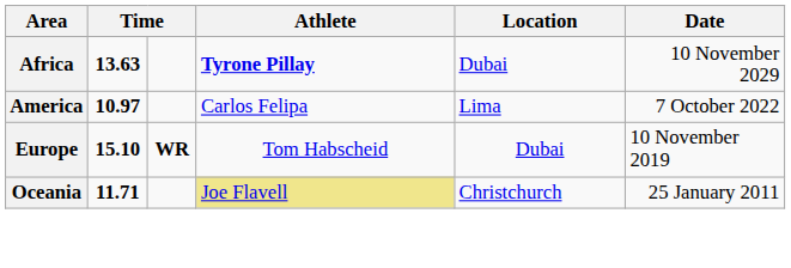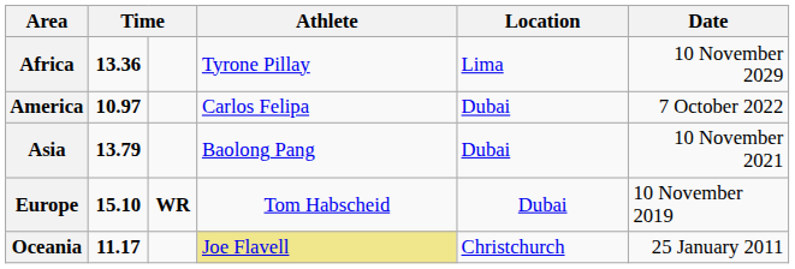Africa | column 2: 13.63 -> 13.36
Africa | Athlete: bold -> normal
Africa | Location: Dubai -> Lima
America | Location: Lima -> Dubai
+ row: Asia | 13.79 | Baolong Pang | Dubai | 10 November 2021
Oceania | column 2: 11.71 -> 11.17
